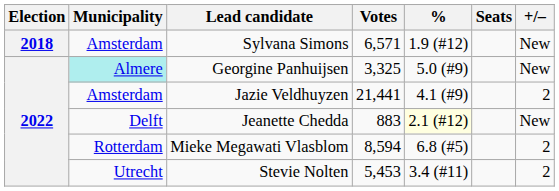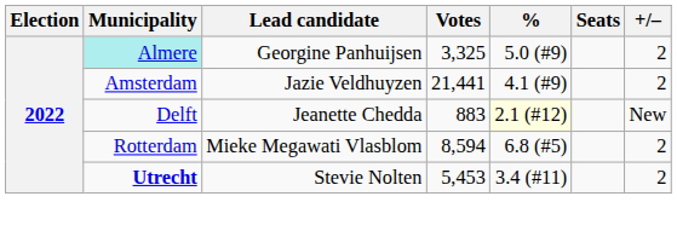- row: 2018 | Amsterdam | Sylvana Simons | 6,571 | 1.9 (#12) | New
Georgine Panhuijsen | +/–: New -> 2
Stevie Nolten | Municipality: normal -> bold
